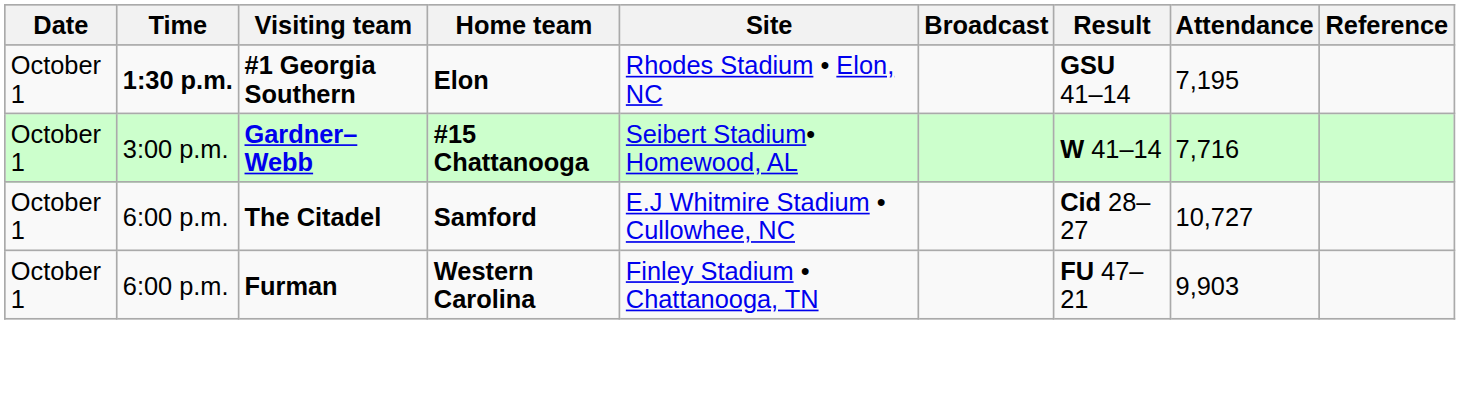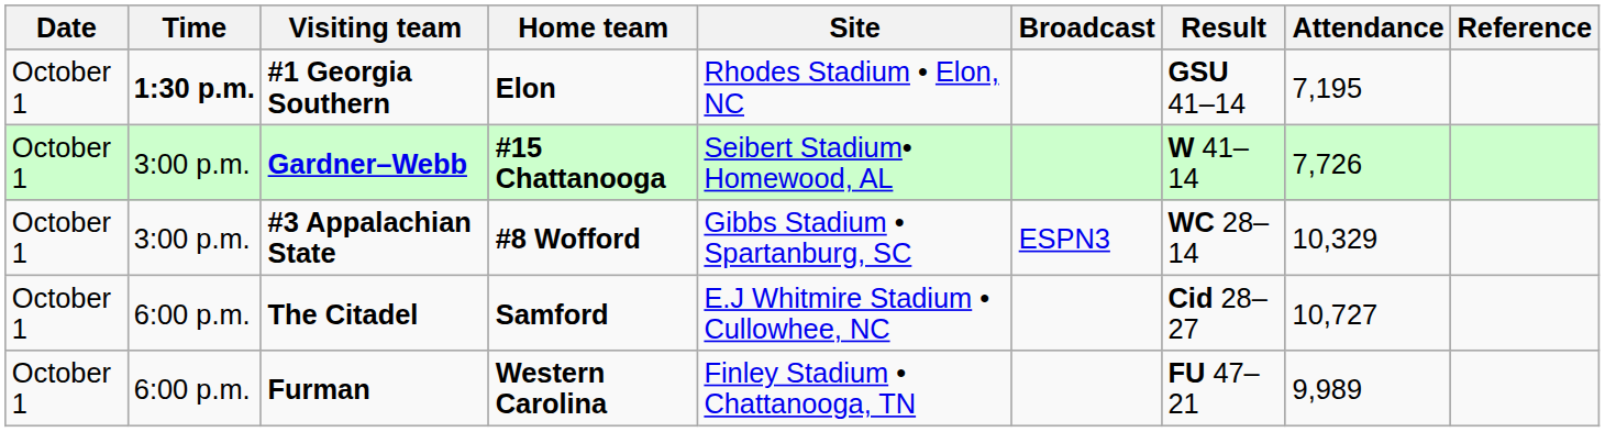Gardner–Webb | Attendance: 7,716 -> 7,726
+ row: October 1 | 3:00 p.m. | #3 Appalachian State | #8 Wofford | Gibbs Stadium • Spartanburg, SC | ESPN3 | WC 28–14 | 10,329
Furman | Attendance: 9,903 -> 9,989
